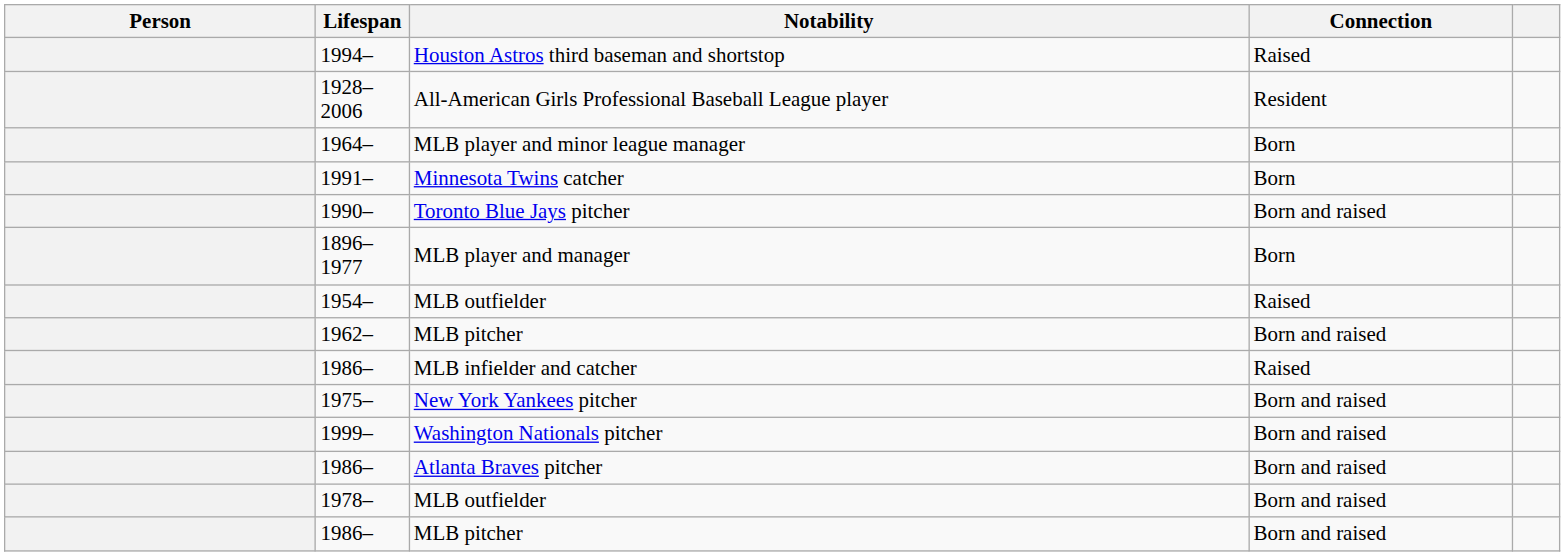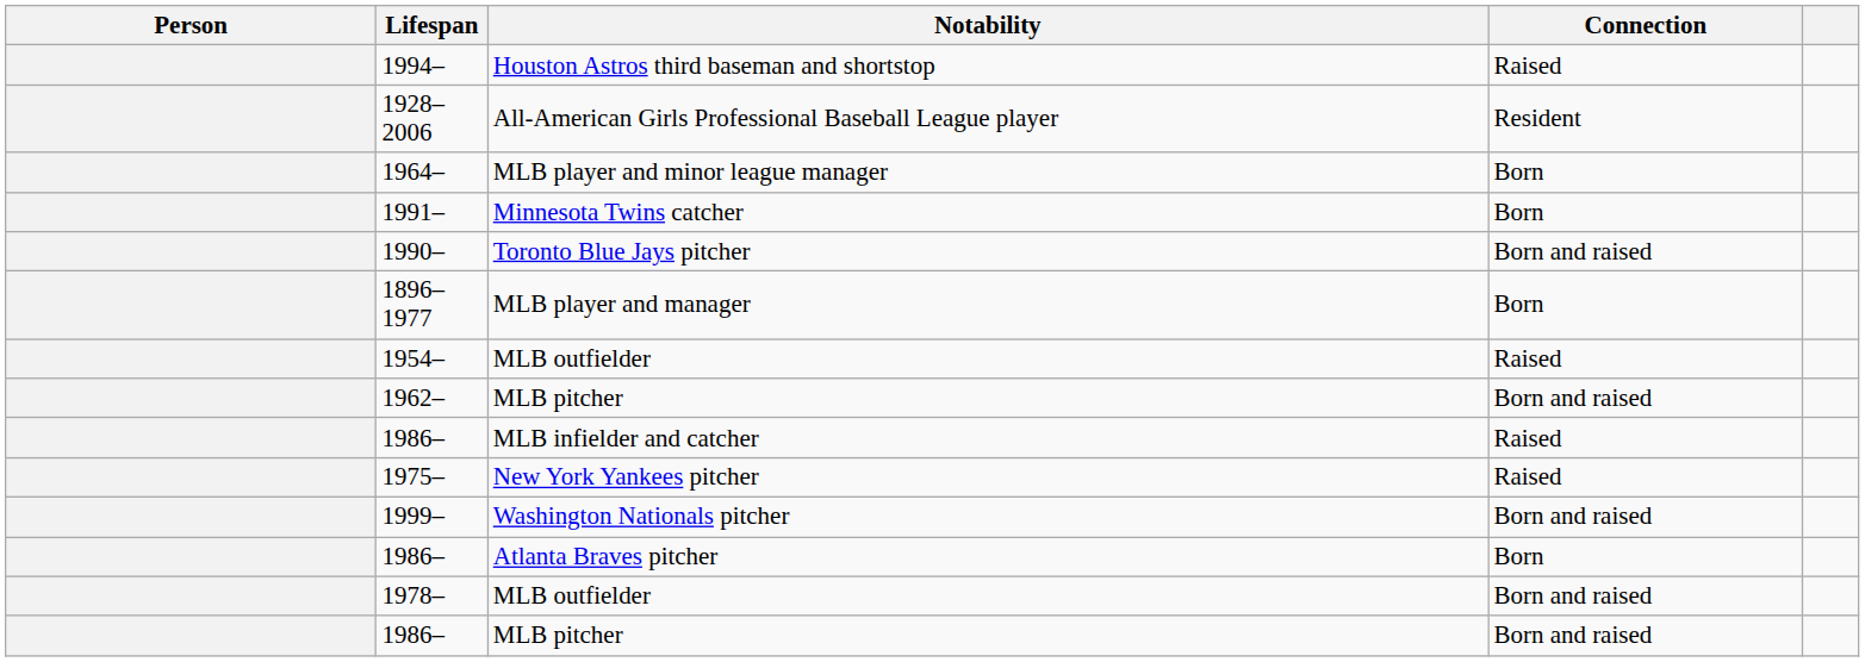1975– | Connection: Born and raised -> Raised
1986– / Atlanta Braves pitcher | Connection: Born and raised -> Born
